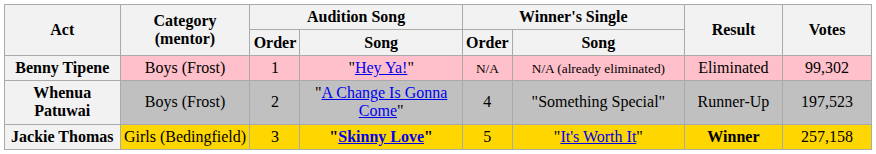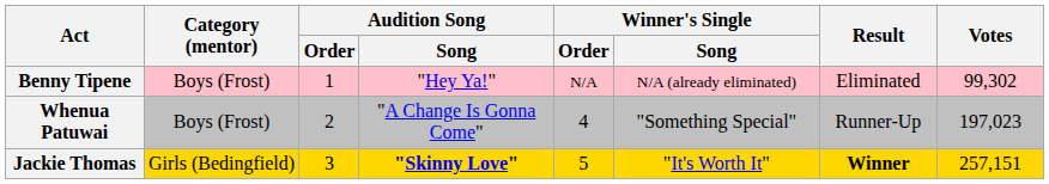Whenua Patuwai | Votes: 197,523 -> 197,023
Jackie Thomas | Votes: 257,158 -> 257,151
